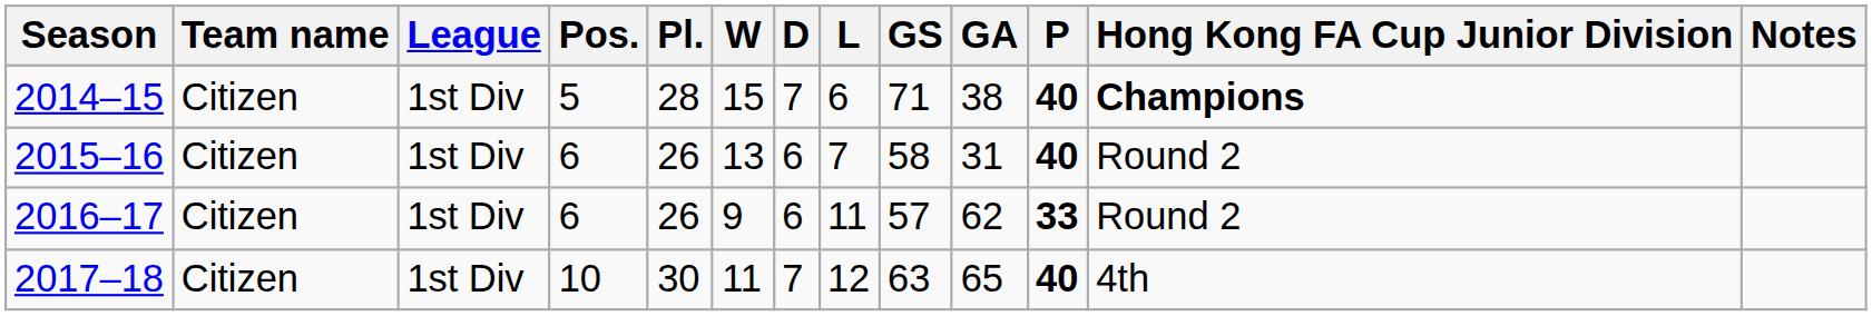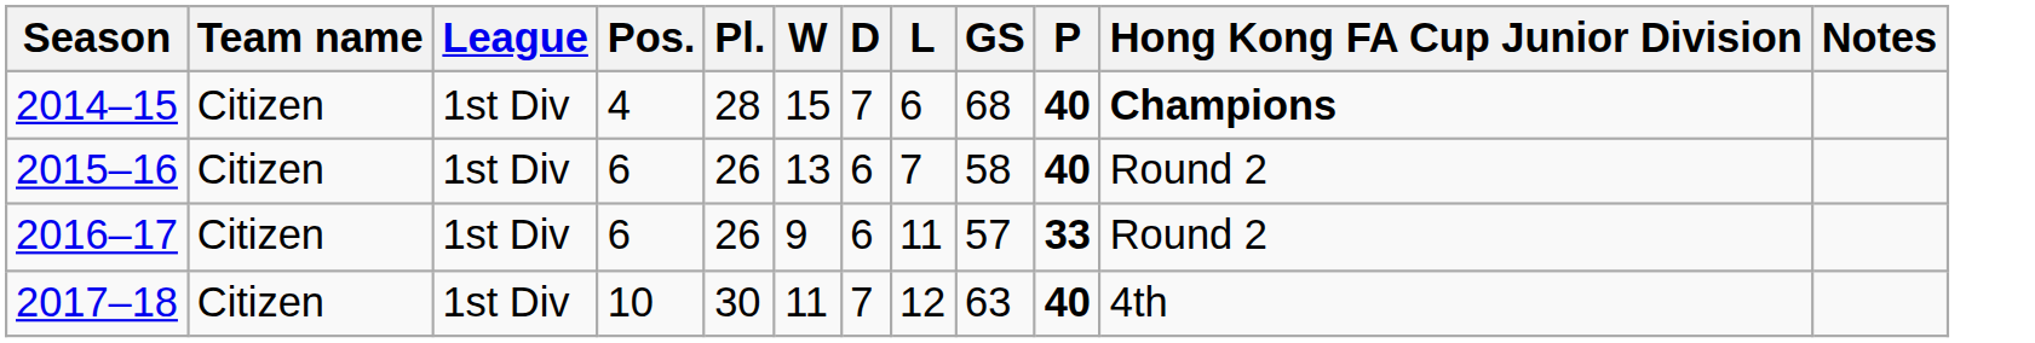- column: GA | 38 | 31 | 62 | 65
2014–15 | Pos.: 5 -> 4
2014–15 | GS: 71 -> 68
